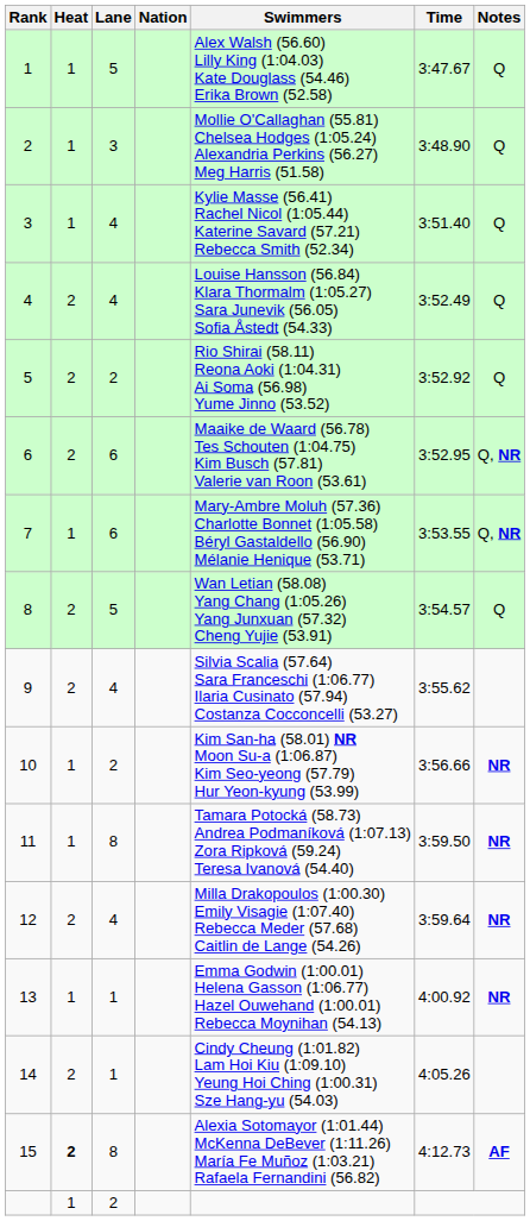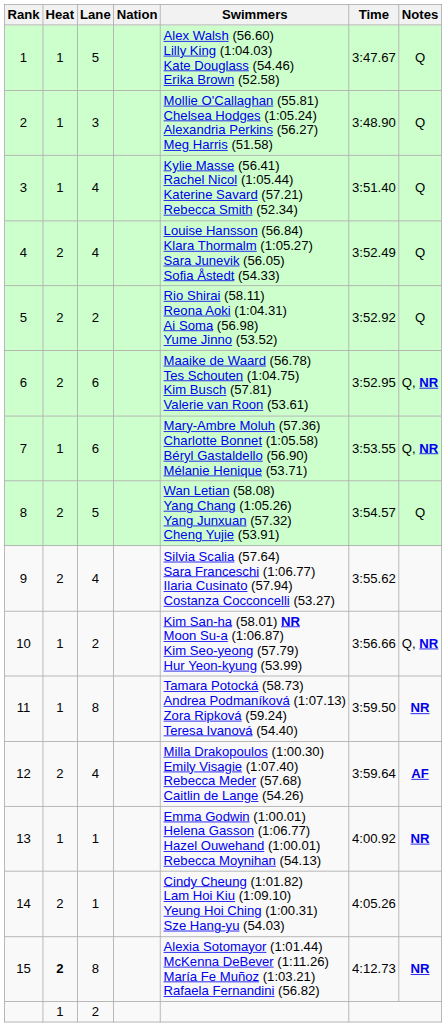10 | Notes: NR -> Q, NR
12 | Notes: NR -> AF
15 | Notes: AF -> NR
